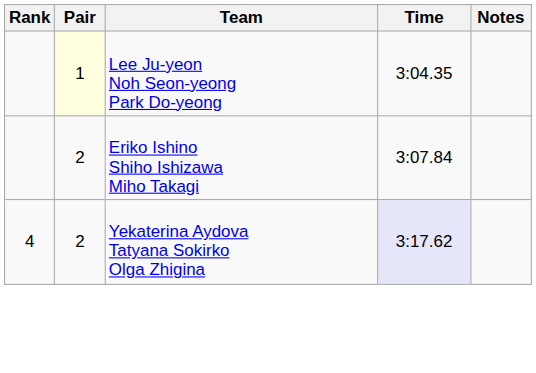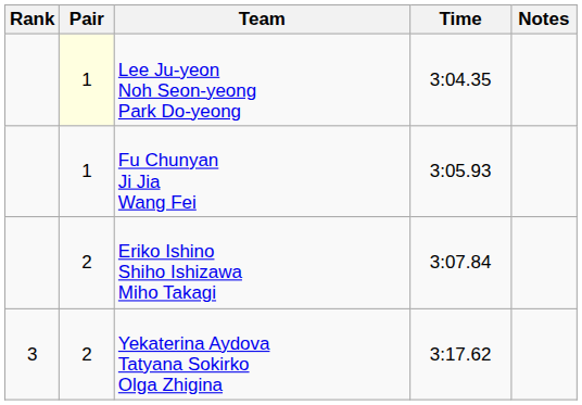+ row: 1 | Fu Chunyan Ji Jia Wang Fei | 3:05.93
Yekaterina Aydova Tatyana Sokirko Olga Zhigina | Rank: 4 -> 3
Yekaterina Aydova Tatyana Sokirko Olga Zhigina | Time: lavender background -> no background
